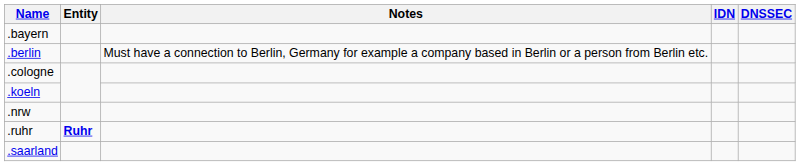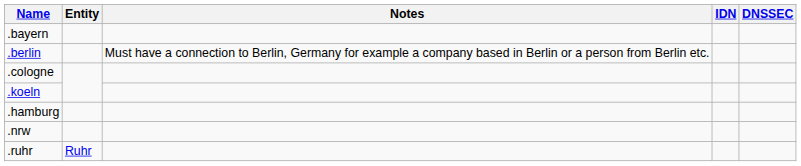+ row: .hamburg
.ruhr | Entity: bold -> normal
- row: .saarland
